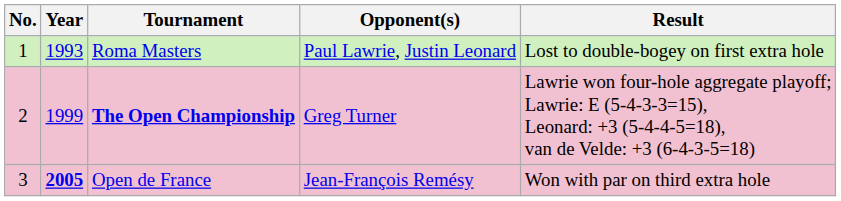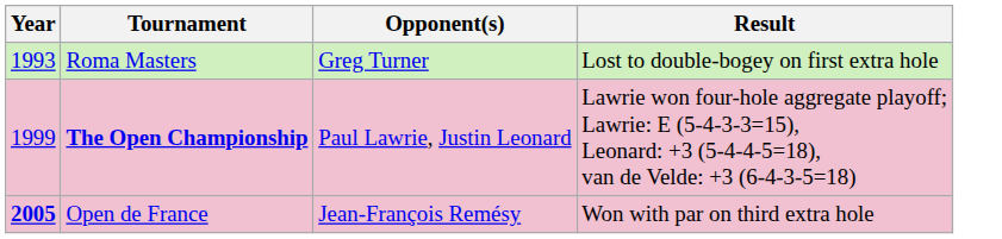- column: No. | 1 | 2 | 3
Roma Masters | Opponent(s): Paul Lawrie, Justin Leonard -> Greg Turner
The Open Championship | Opponent(s): Greg Turner -> Paul Lawrie, Justin Leonard
